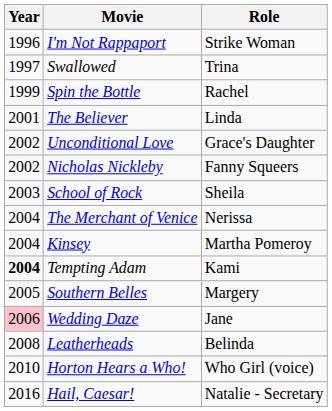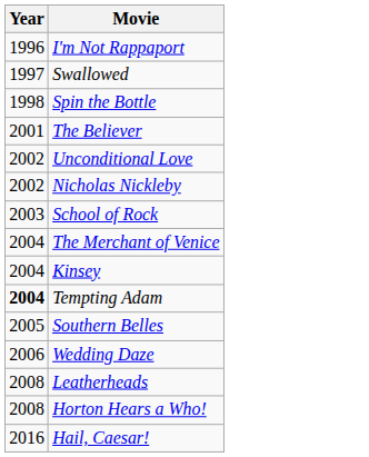- column: Role | Strike Woman | Trina | Rachel | Linda | Grace's Daughter | Fanny Squeers | Sheila | Nerissa | Martha Pomeroy | Kami | Margery | Jane | Belinda | Who Girl (voice) | Natalie - Secretary
Spin the Bottle | Year: 1999 -> 1998
Wedding Daze | Year: pink background -> no background
Horton Hears a Who! | Year: 2010 -> 2008
